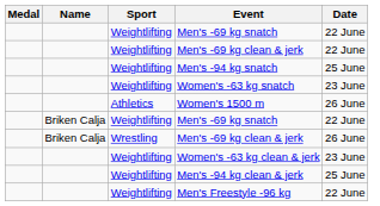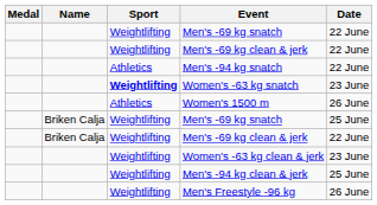Men's -94 kg snatch | Sport: Weightlifting -> Athletics
Men's -94 kg snatch | Date: 25 June -> 22 June
Women's -63 kg snatch | Sport: normal -> bold
Briken Calja / Men's -69 kg snatch | Date: 22 June -> 25 June
Briken Calja / Men's -69 kg clean & jerk | Sport: Wrestling -> Weightlifting
Briken Calja / Men's -69 kg clean & jerk | Date: 26 June -> 22 June
Men's Freestyle -96 kg | Date: 22 June -> 26 June
